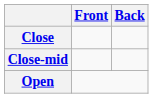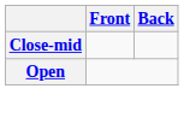- row: Close
